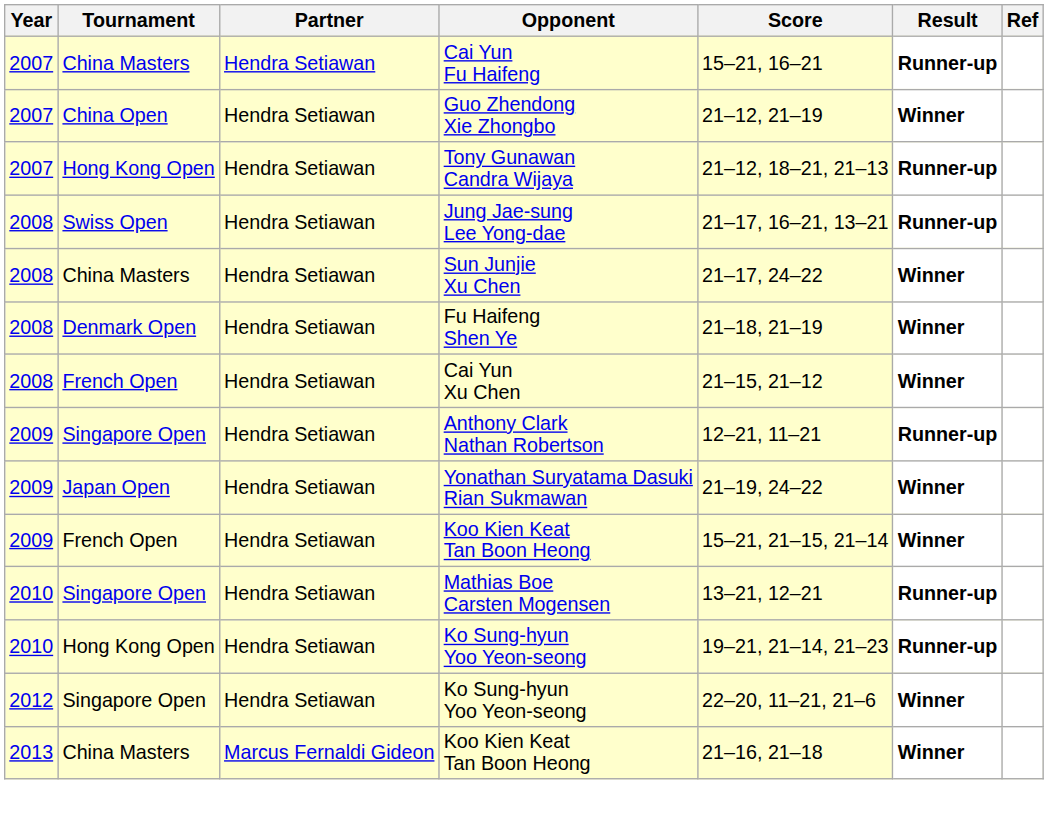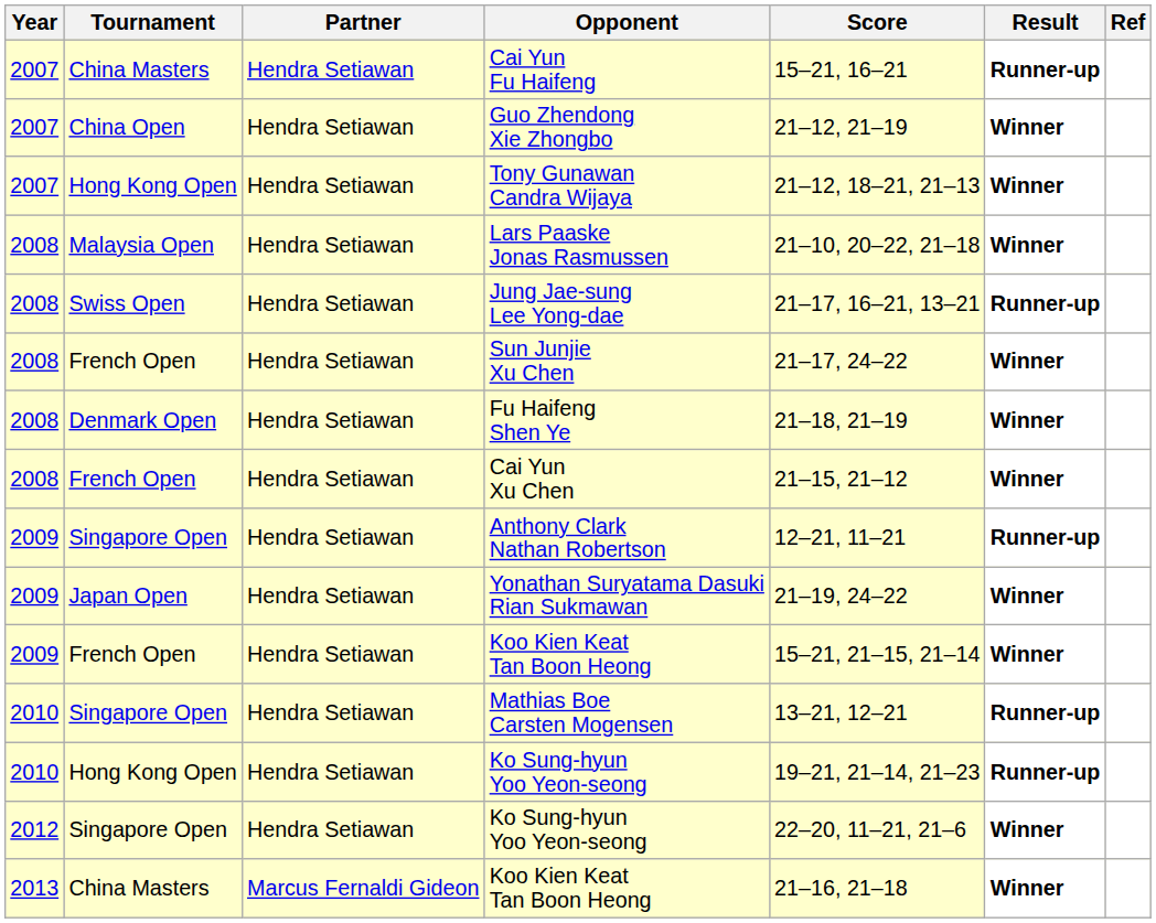Tony Gunawan Candra Wijaya | Result: Runner-up -> Winner
+ row: 2008 | Malaysia Open | Hendra Setiawan | Lars Paaske Jonas Rasmussen | 21–10, 20–22, 21–18 | Winner
Sun Junjie Xu Chen | Tournament: China Masters -> French Open
